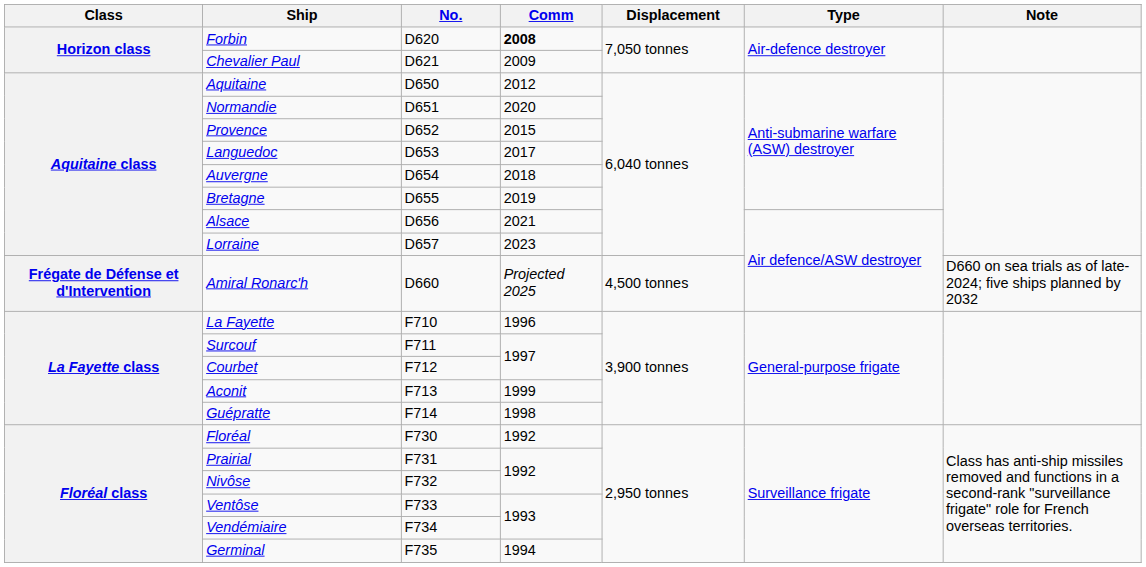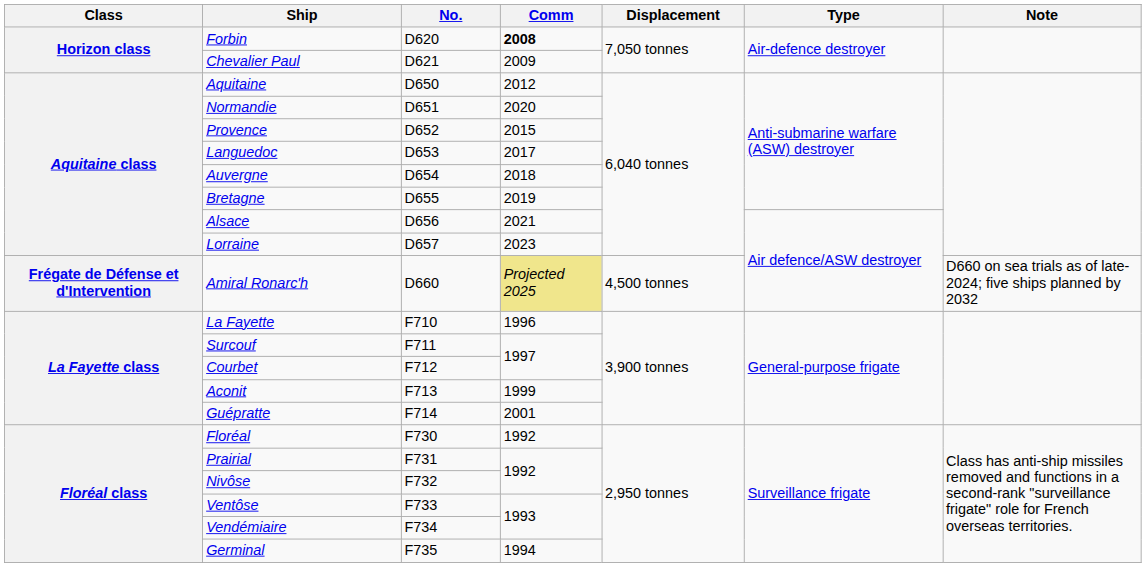Amiral Ronarc'h | Comm: no background -> khaki background
Guépratte | Comm: 1998 -> 2001
